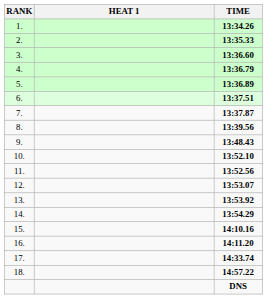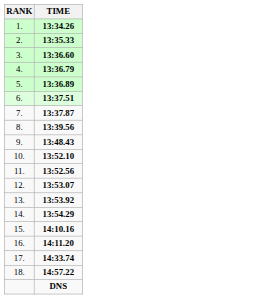- column: HEAT 1
